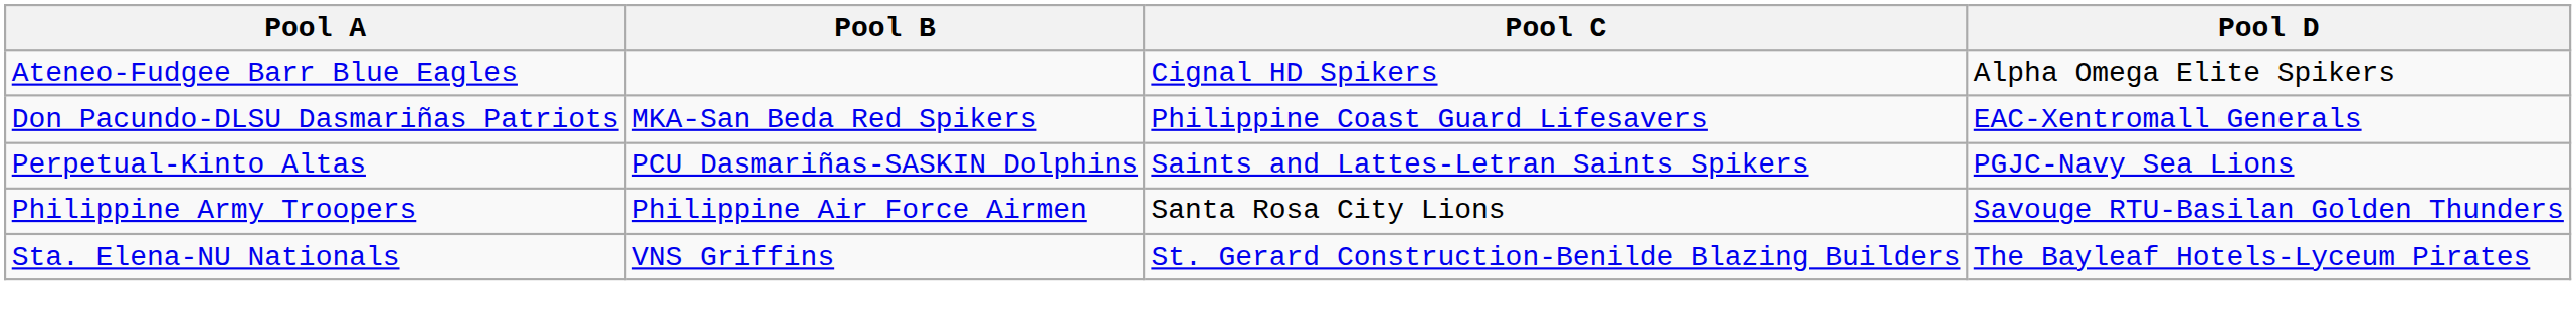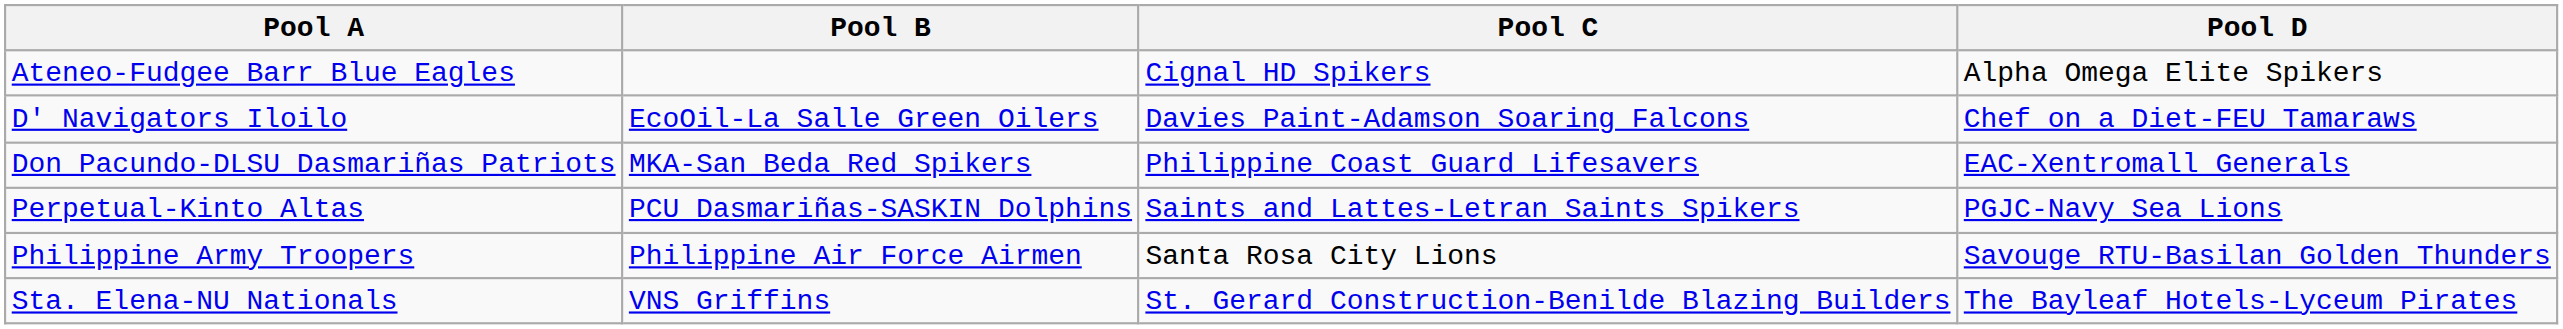+ row: D' Navigators Iloilo | EcoOil-La Salle Green Oilers | Davies Paint-Adamson Soaring Falcons | Chef on a Diet-FEU Tamaraws
